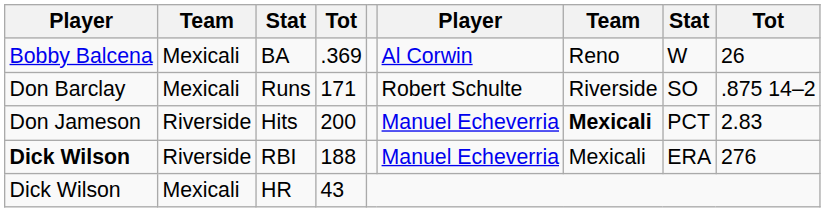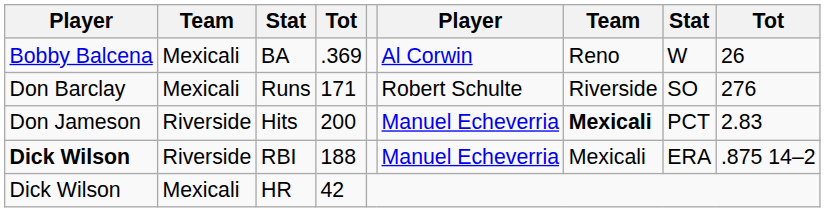Runs | column 9: .875 14–2 -> 276
RBI | column 9: 276 -> .875 14–2
HR | column 4: 43 -> 42
